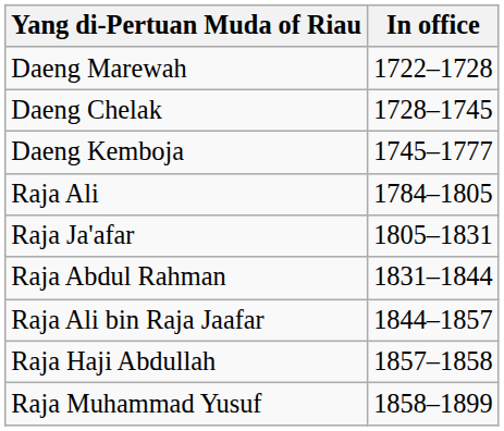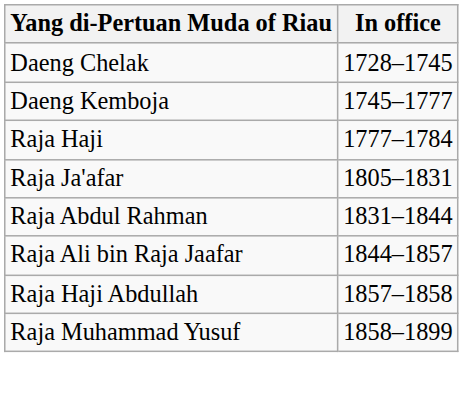- row: Daeng Marewah | 1722–1728
+ row: Raja Haji | 1777–1784
- row: Raja Ali | 1784–1805
